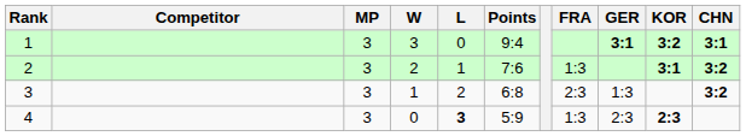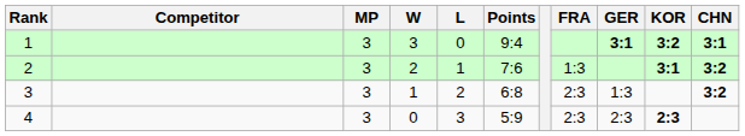4 | L: bold -> normal
4 | FRA: 1:3 -> 2:3
